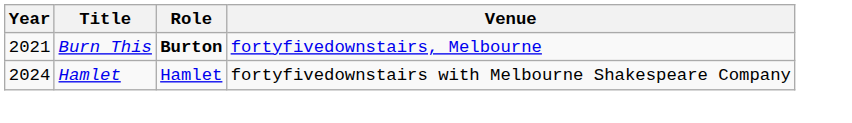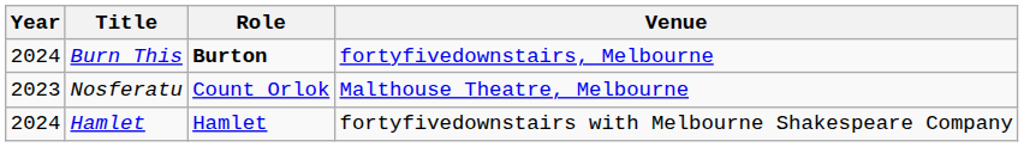Burn This | Year: 2021 -> 2024
+ row: 2023 | Nosferatu | Count Orlok | Malthouse Theatre, Melbourne
